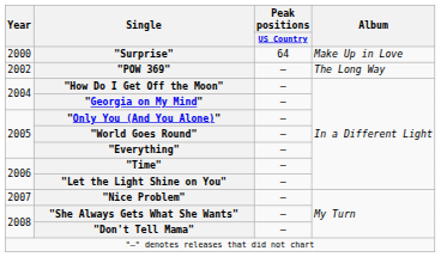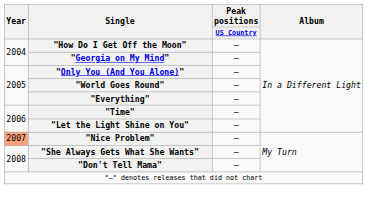- row: 2000 | "Surprise" | 64 | Make Up in Love
- row: 2002 | "POW 369" | — | The Long Way
"Nice Problem" | Year: no background -> lightsalmon background
